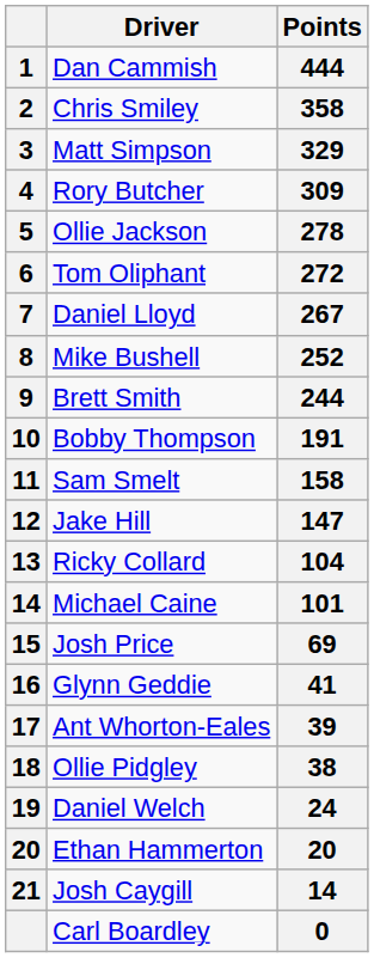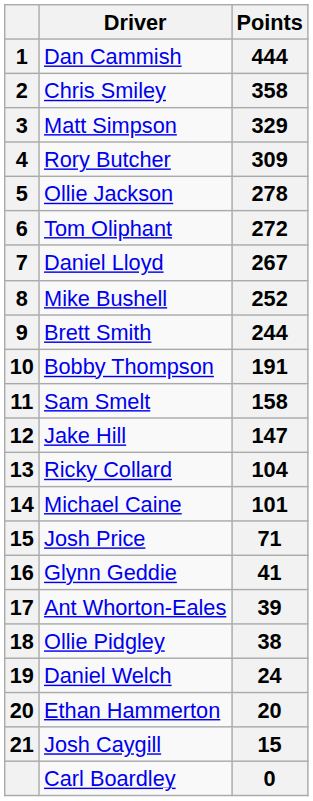Josh Price | Points: 69 -> 71
Josh Caygill | Points: 14 -> 15
